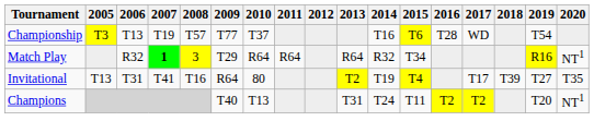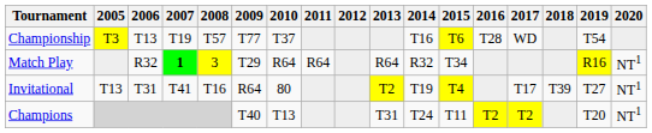Invitational | 2020: T35 -> NT1
